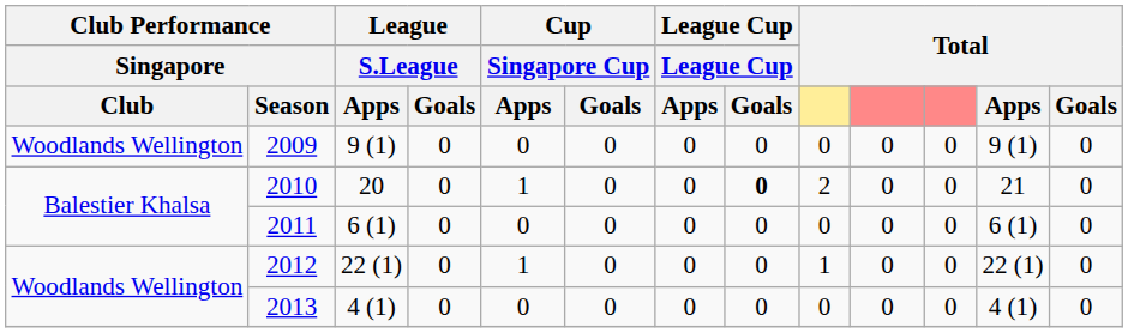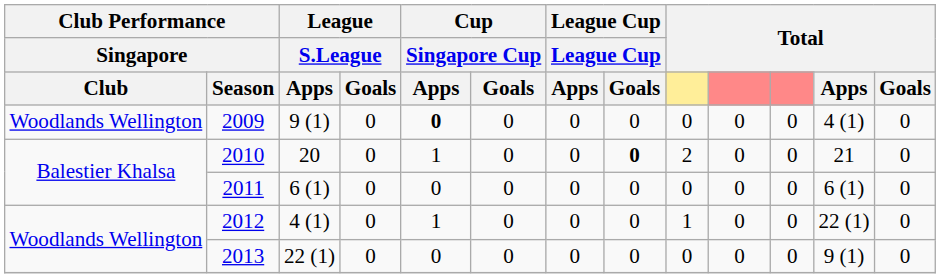2009 | Cup / Singapore Cup / Apps: normal -> bold
2009 | Total / Apps: 9 (1) -> 4 (1)
2012 | League / S.League / Apps: 22 (1) -> 4 (1)
2013 | League / S.League / Apps: 4 (1) -> 22 (1)
2013 | Total / Apps: 4 (1) -> 9 (1)
